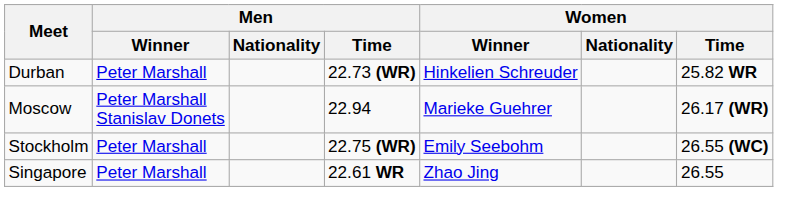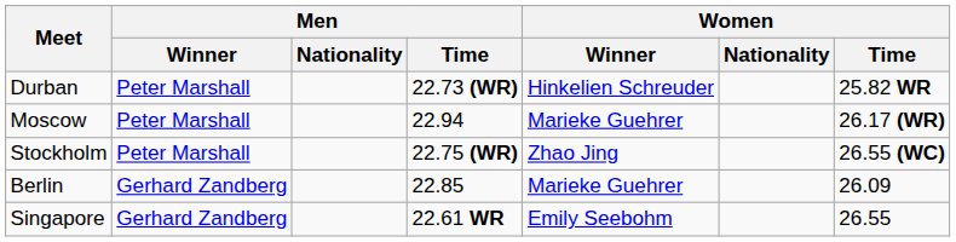Moscow | Men / Winner: Peter Marshall Stanislav Donets -> Peter Marshall
Stockholm | Women / Winner: Emily Seebohm -> Zhao Jing
+ row: Berlin | Gerhard Zandberg | 22.85 | Marieke Guehrer | 26.09
Singapore | Men / Winner: Peter Marshall -> Gerhard Zandberg
Singapore | Women / Winner: Zhao Jing -> Emily Seebohm
